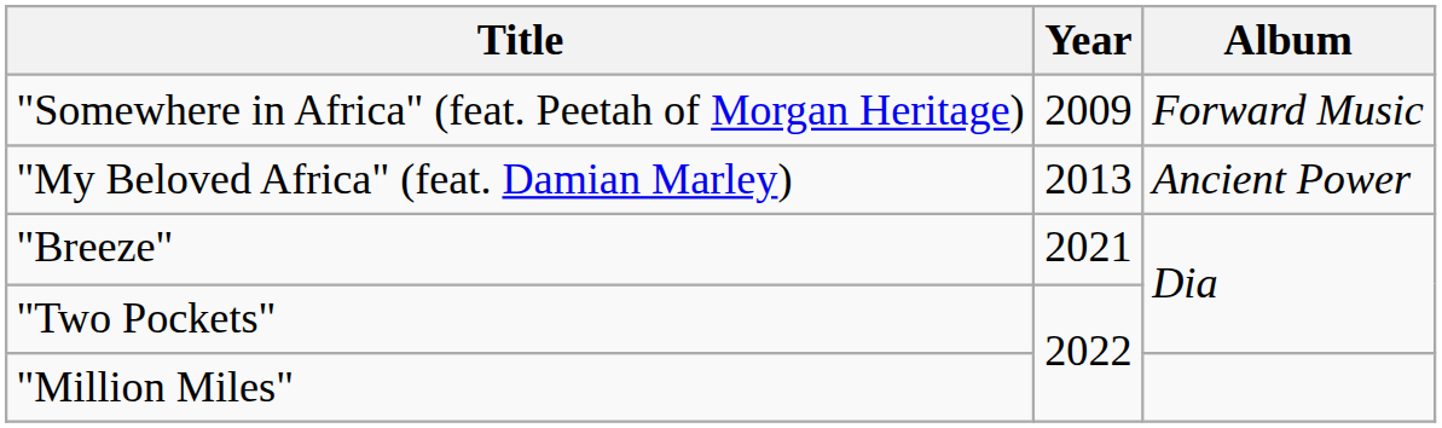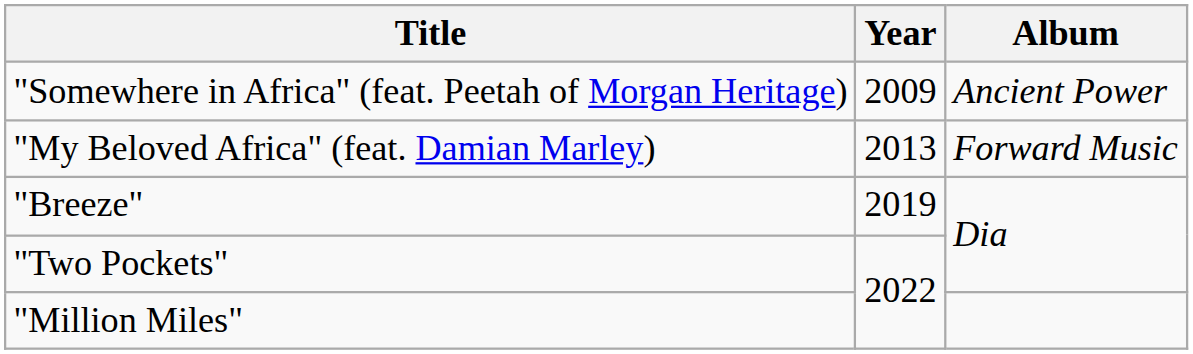"Somewhere in Africa" (feat. Peetah of Morgan Heritage) | Album: Forward Music -> Ancient Power
"My Beloved Africa" (feat. Damian Marley) | Album: Ancient Power -> Forward Music
"Breeze" | Year: 2021 -> 2019
